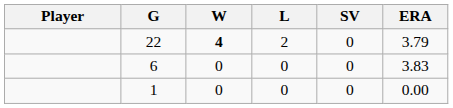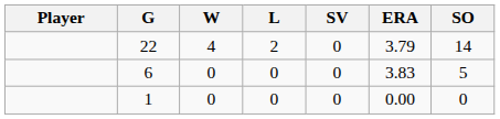+ column: SO | 14 | 5 | 0
22 | W: bold -> normal
